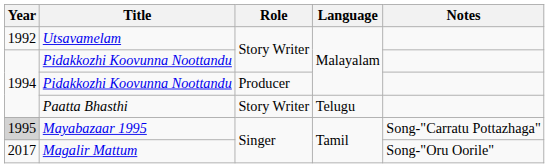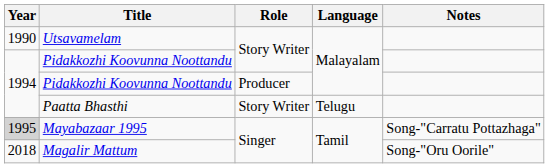Utsavamelam | Year: 1992 -> 1990
Magalir Mattum | Year: 2017 -> 2018
